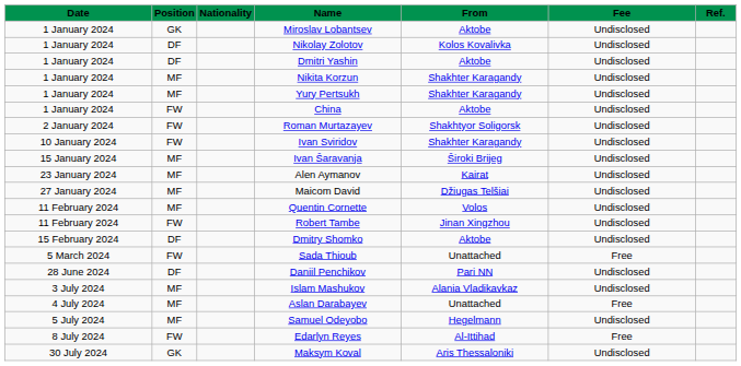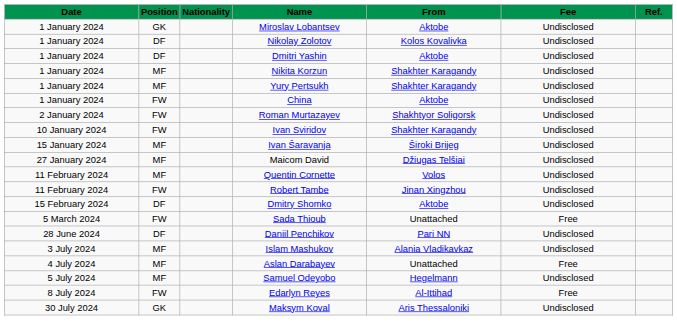- row: 23 January 2024 | MF | Alen Aymanov | Kairat | Undisclosed
